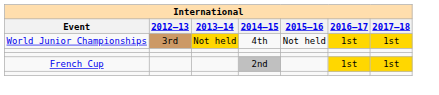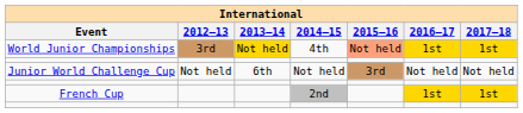World Junior Championships | 2015–16: no background -> lightsalmon background
+ row: Junior World Challenge Cup | Not held | 6th | Not held | 3rd | Not held | Not held
